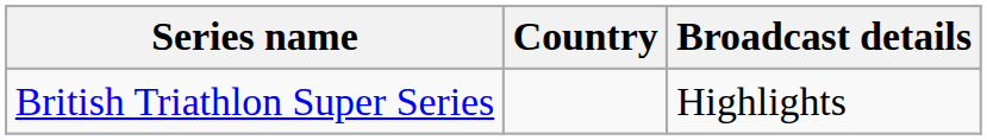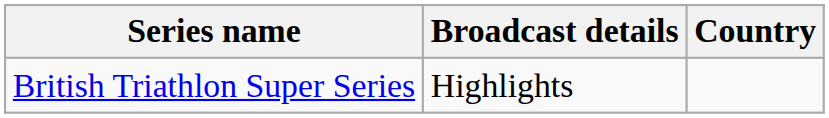columns swapped: Country <-> Broadcast details
